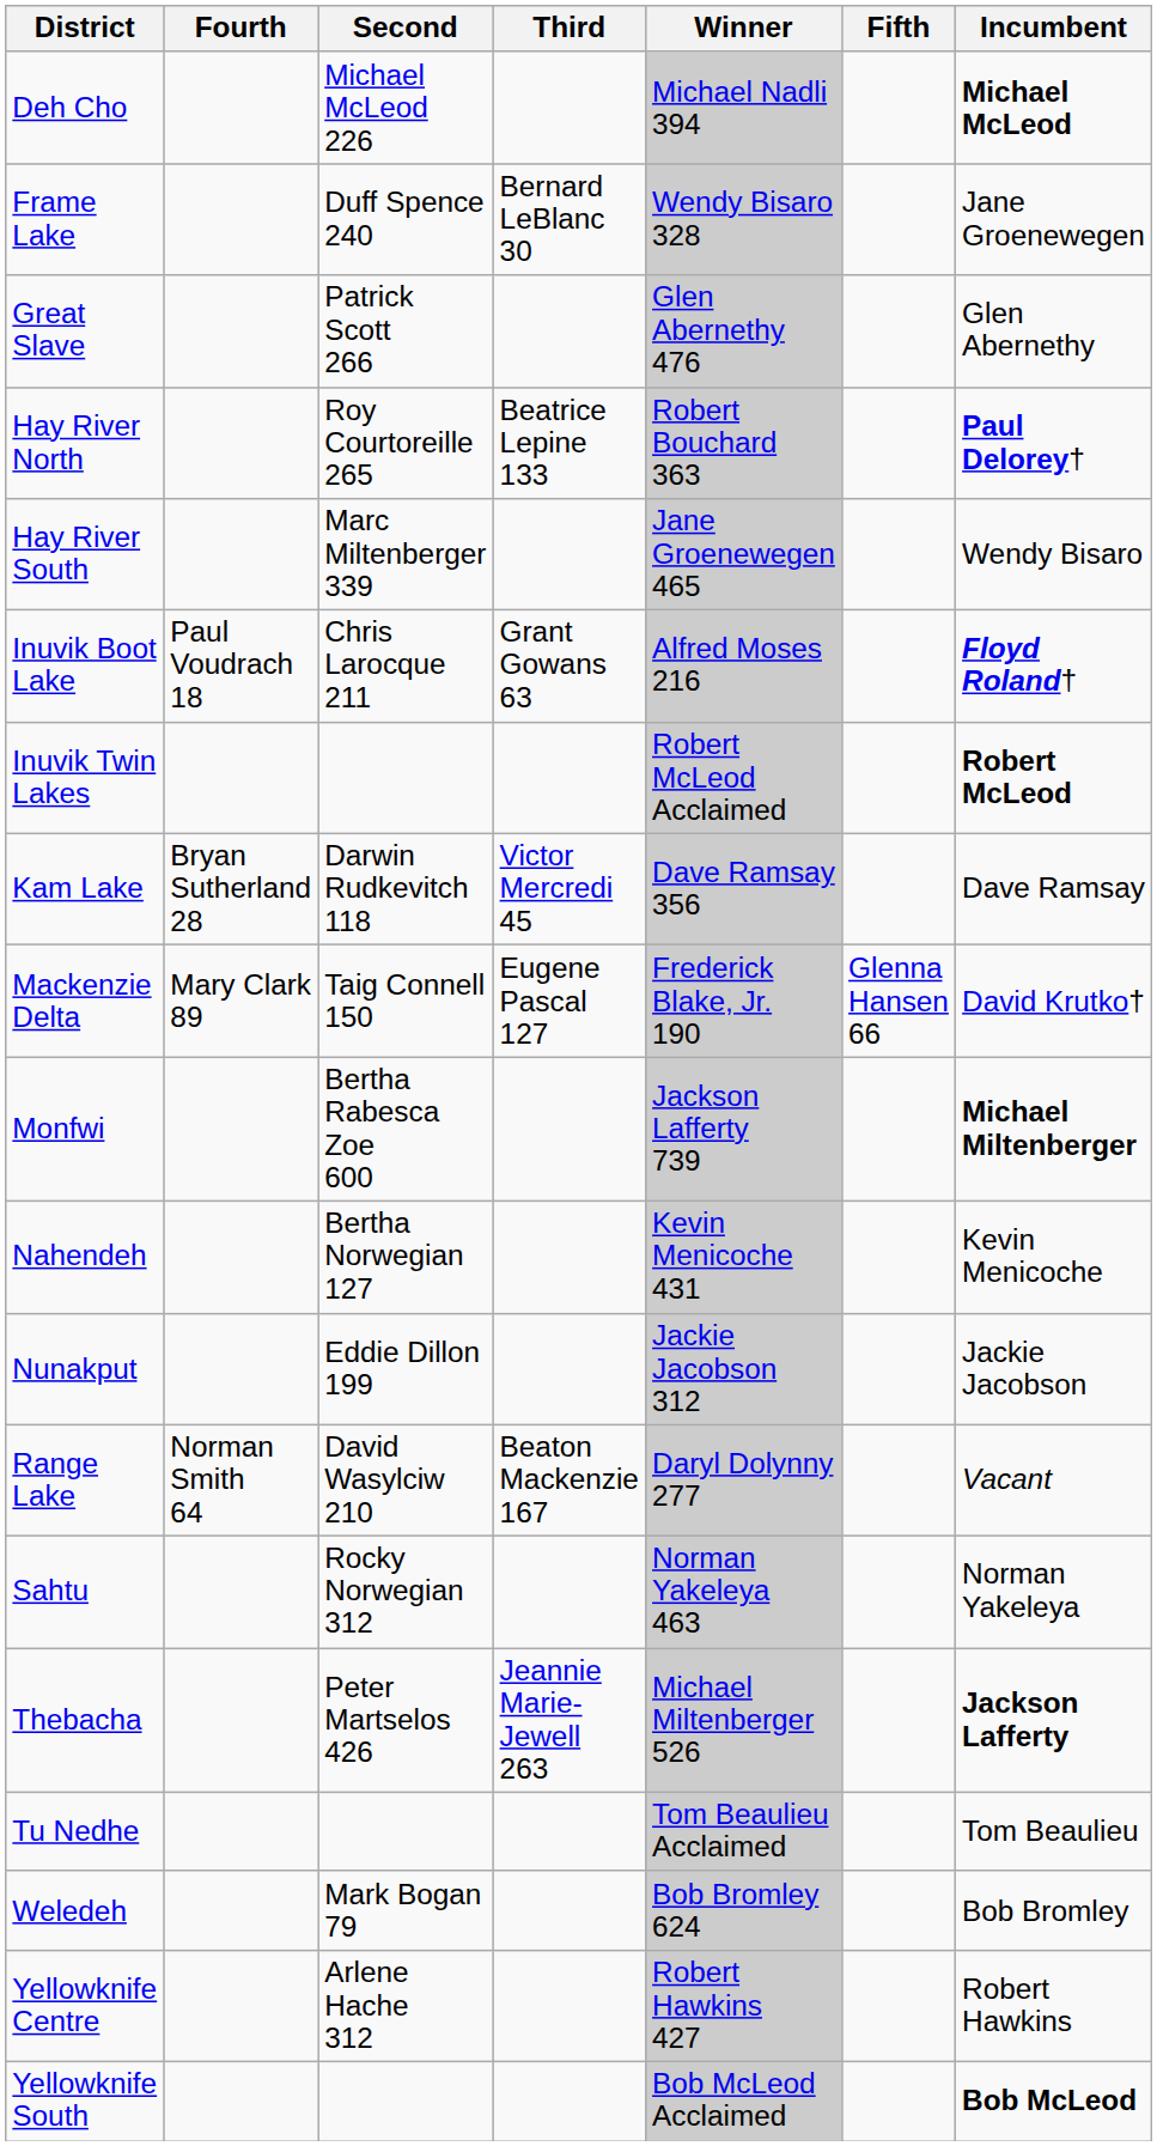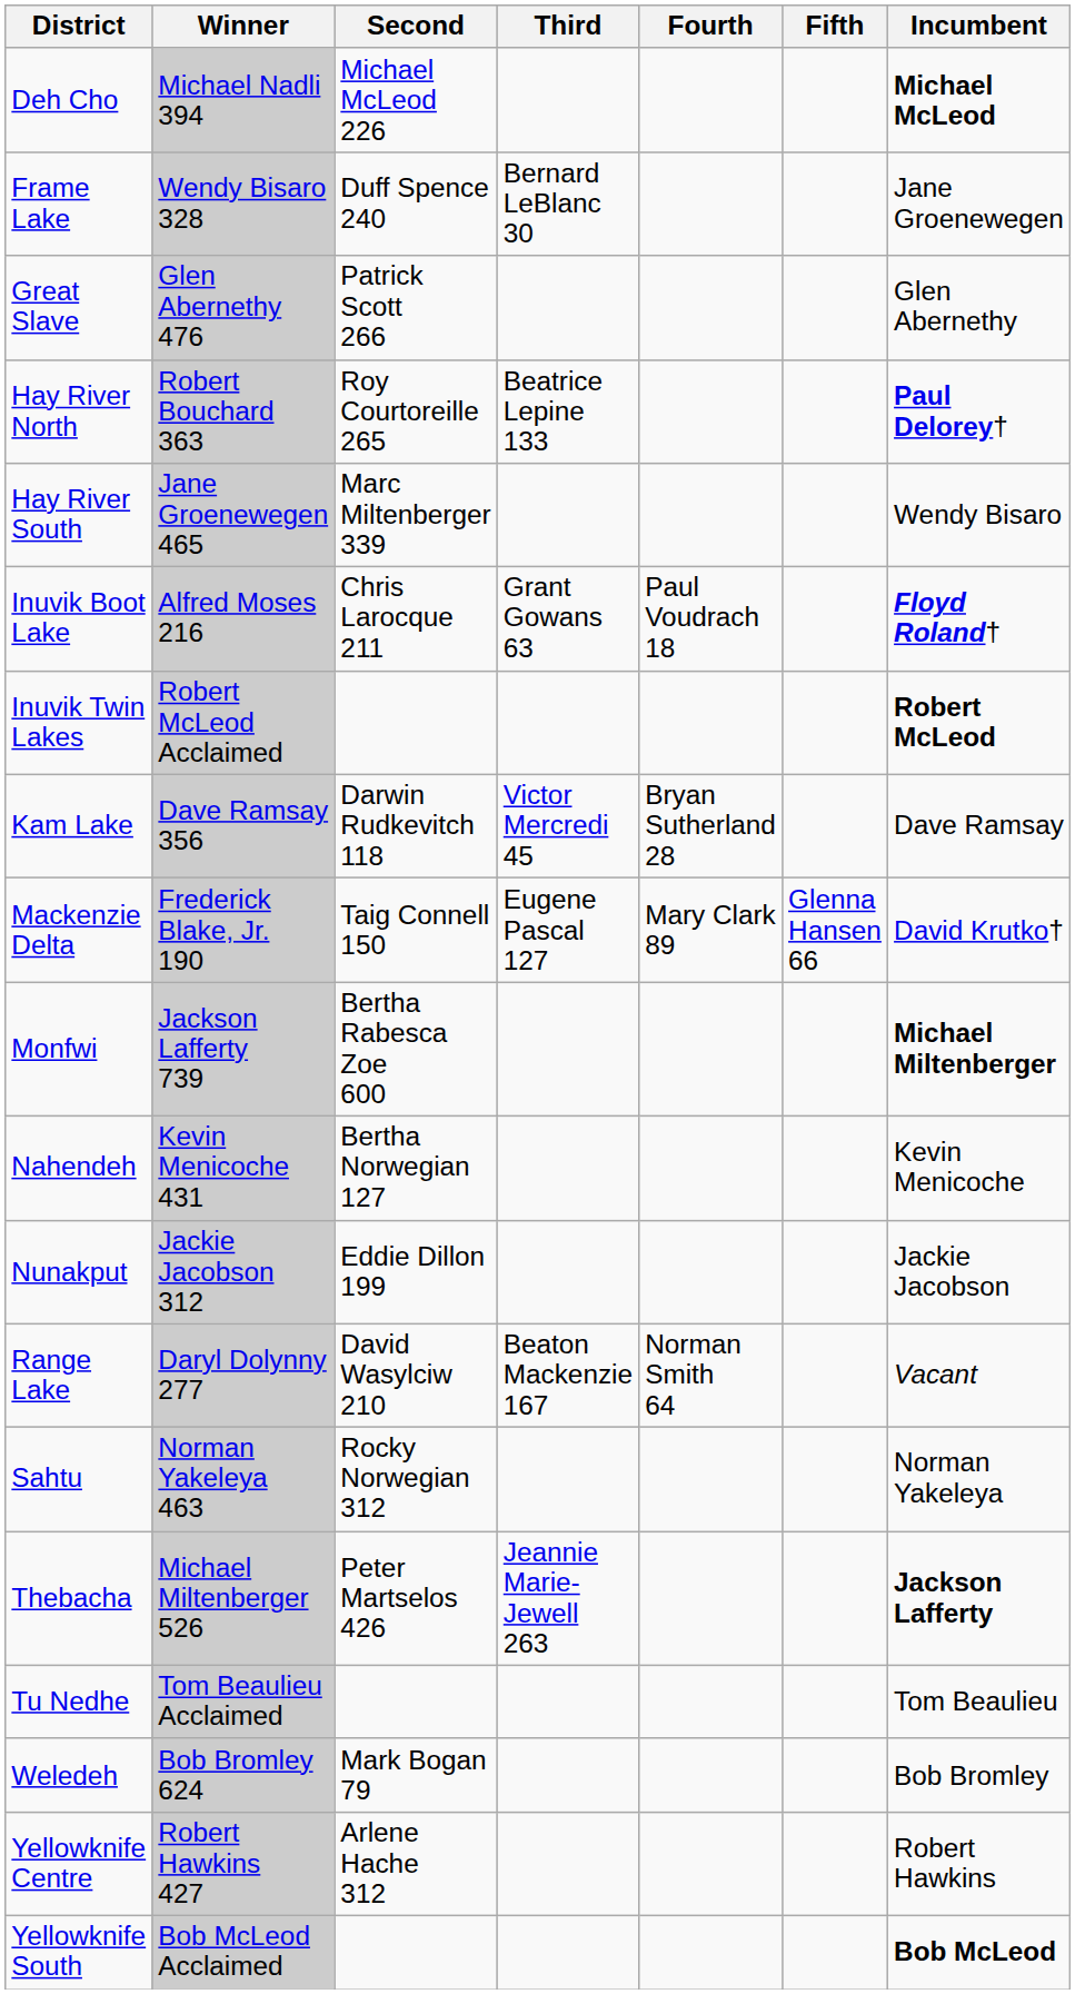columns swapped: Winner <-> Fourth
